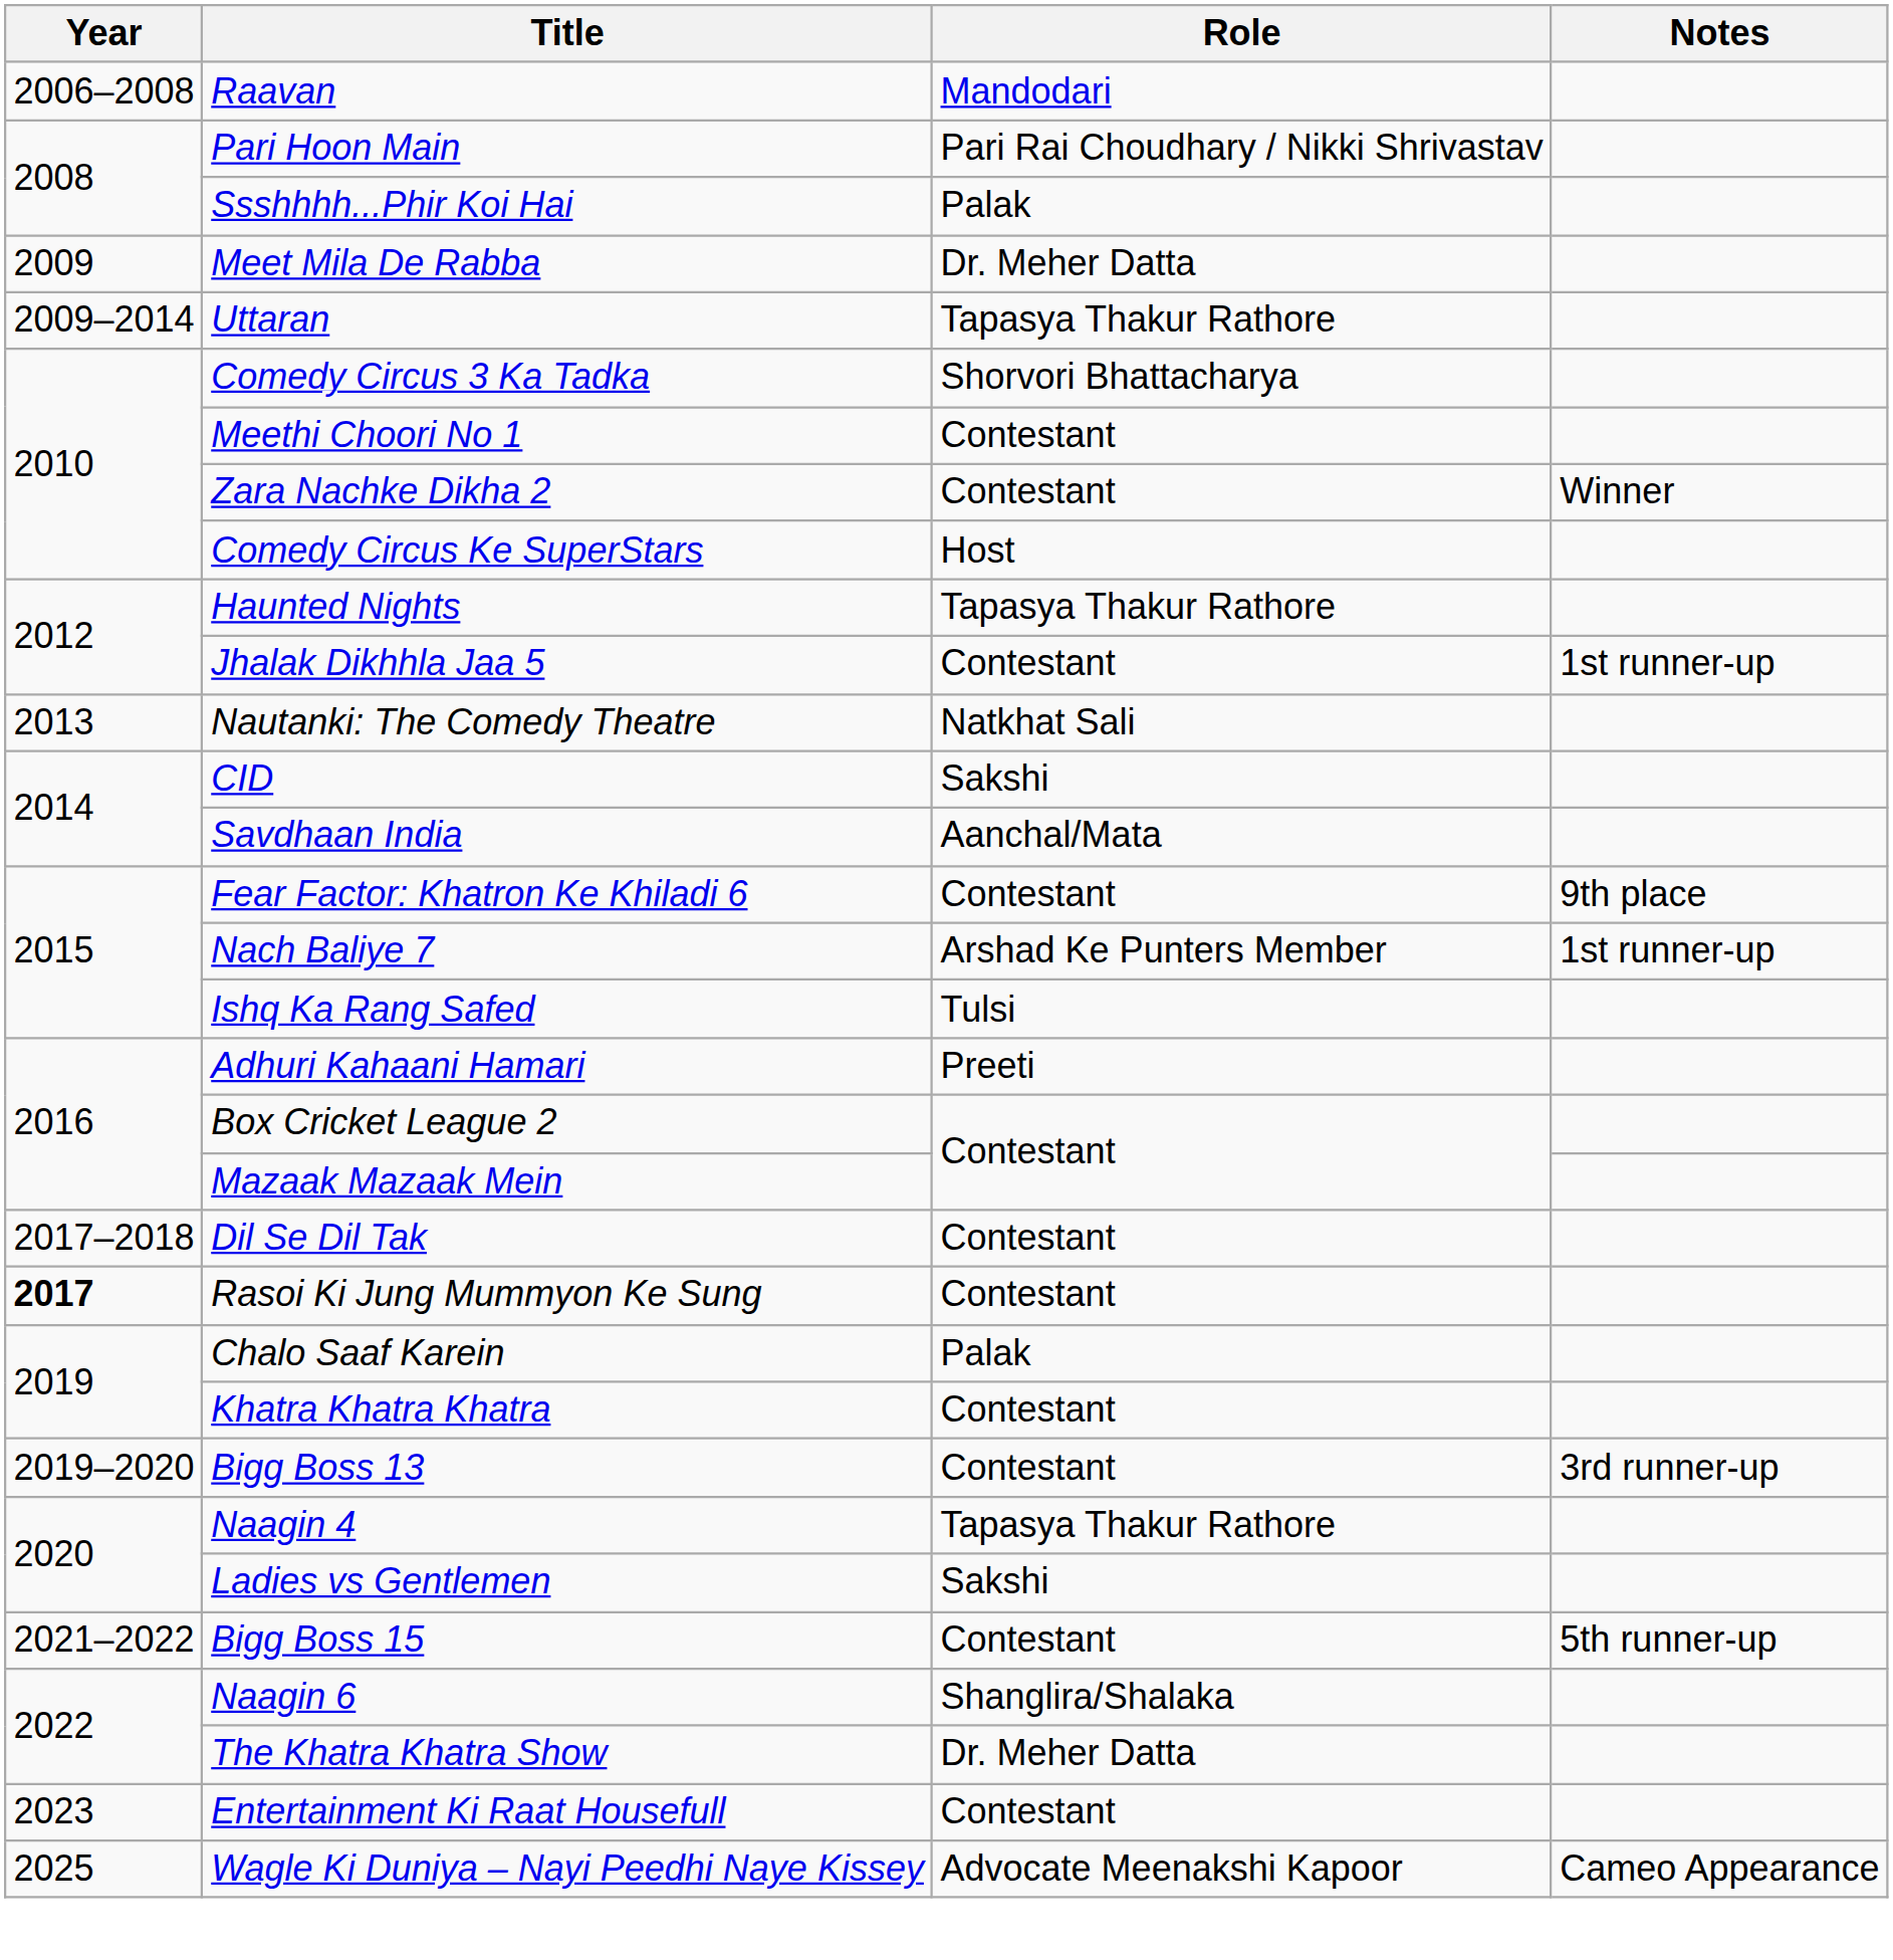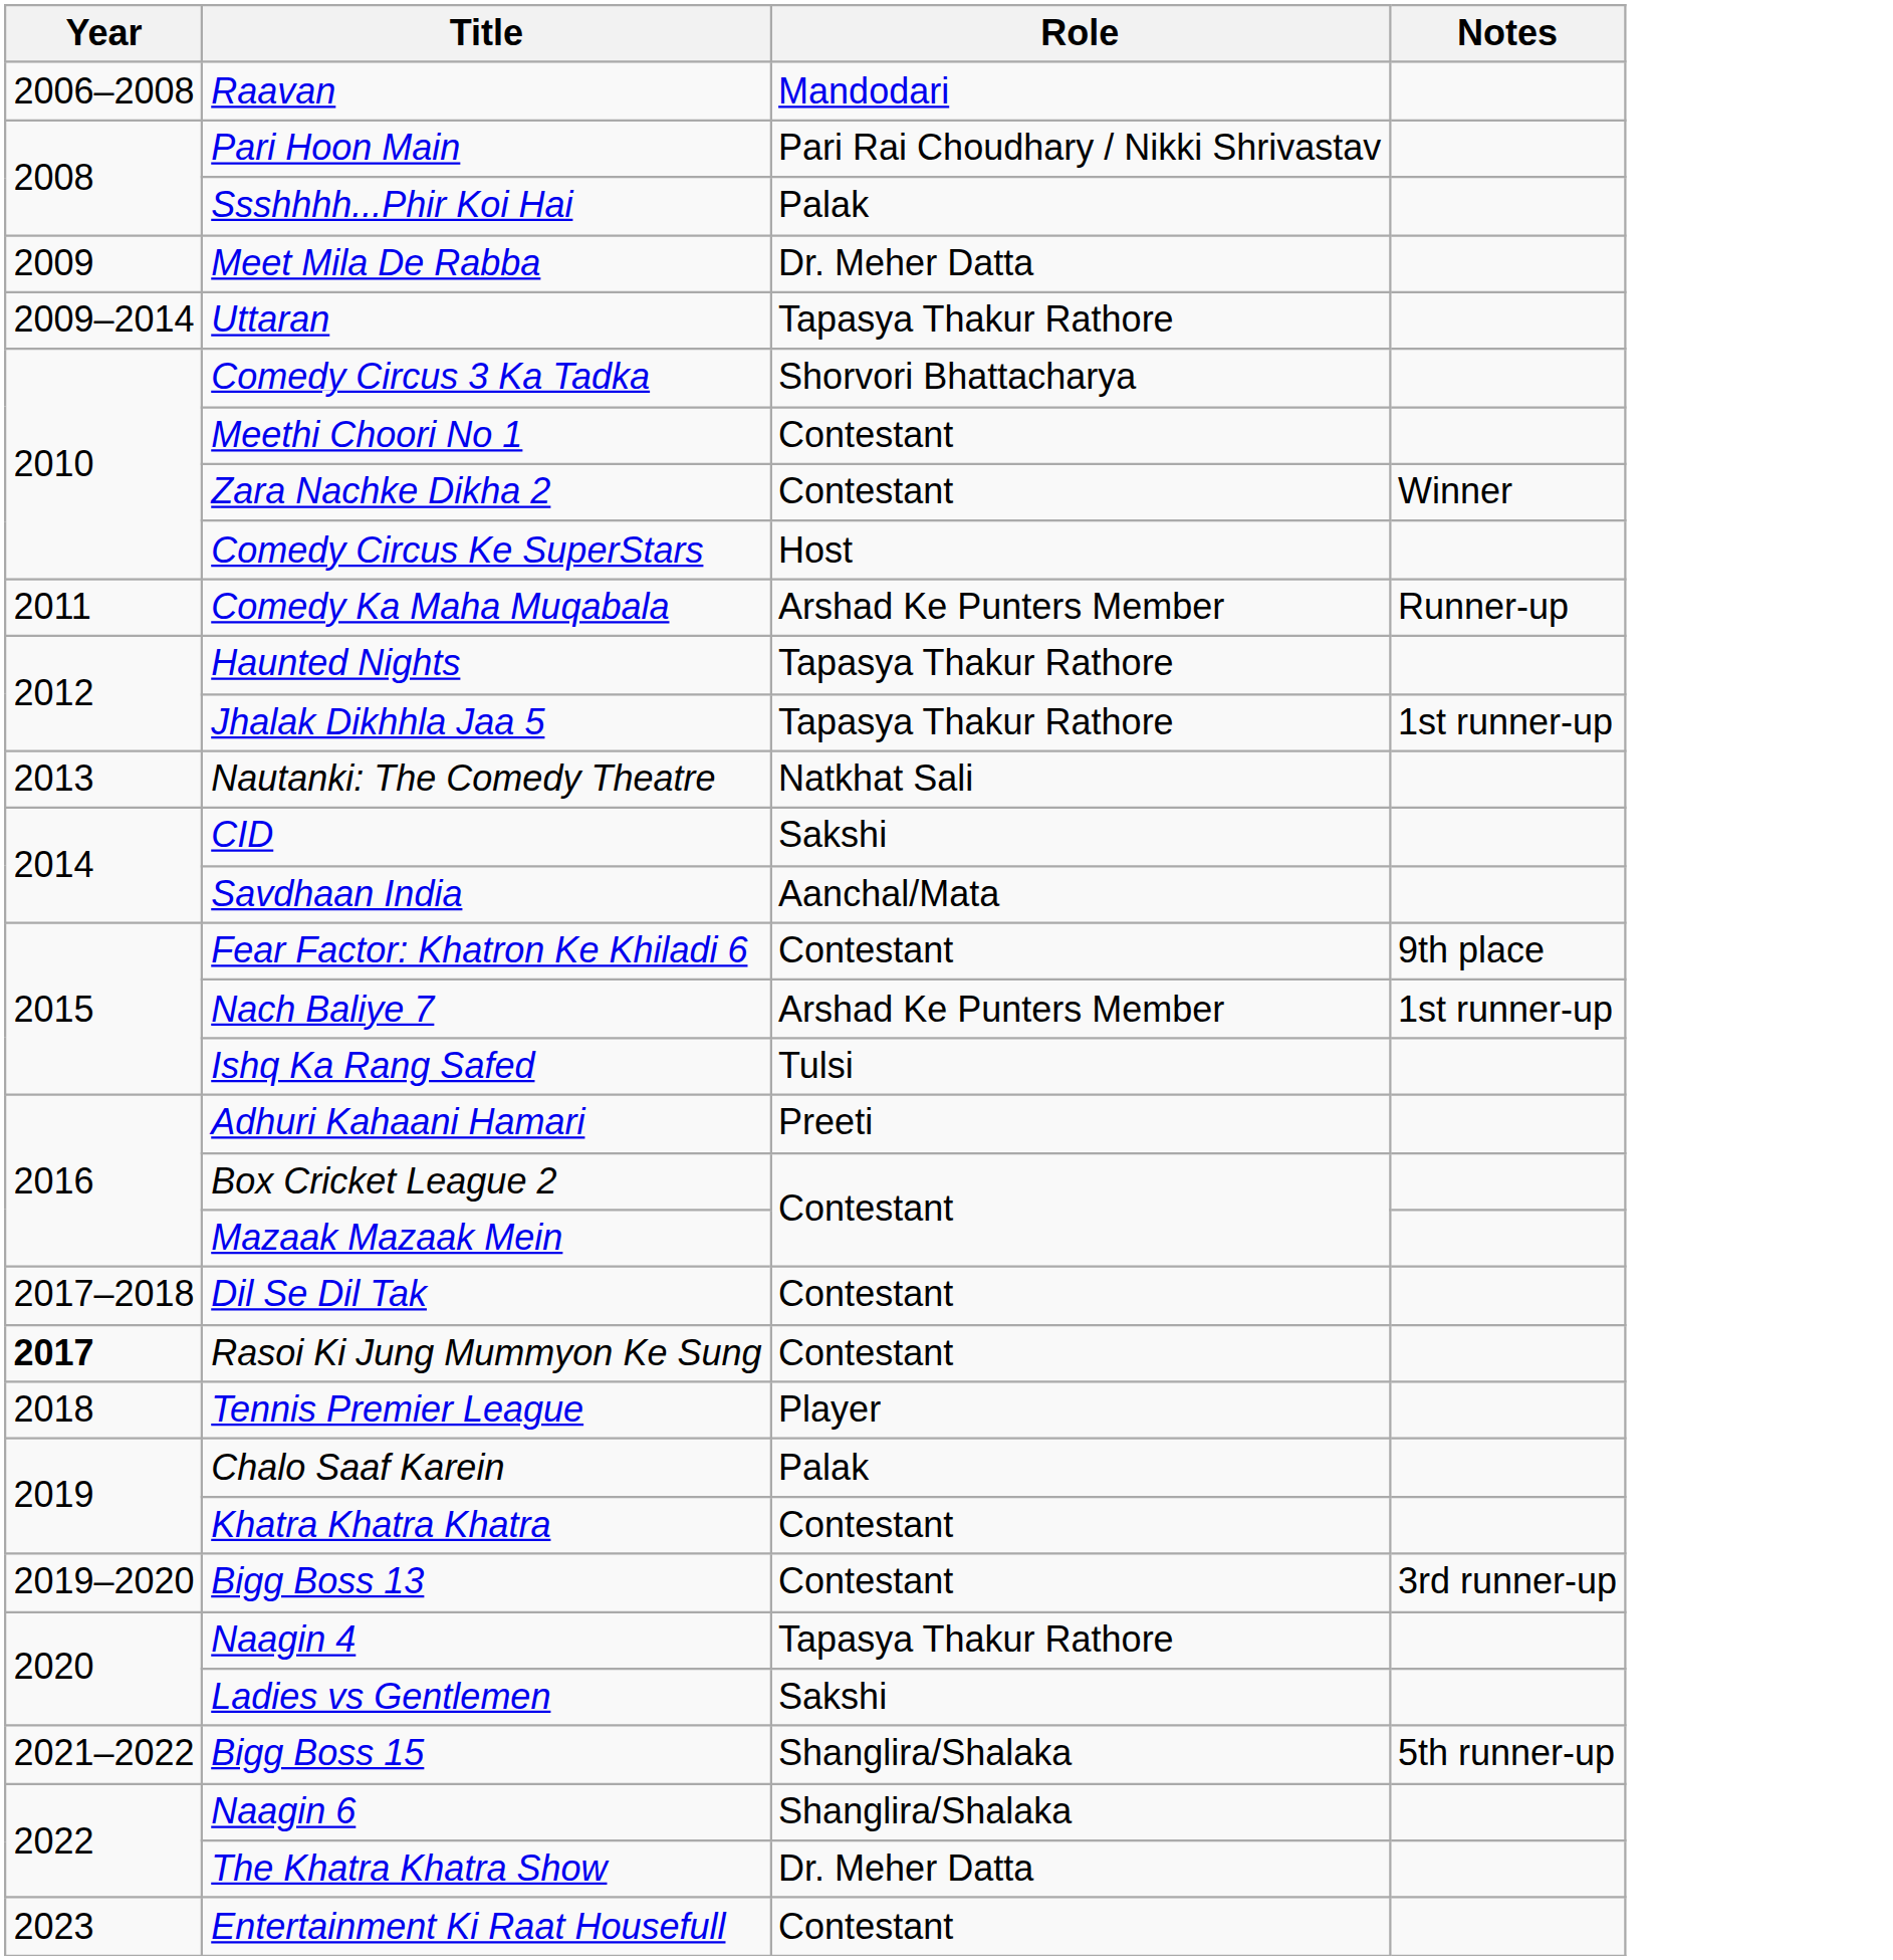+ row: 2011 | Comedy Ka Maha Muqabala | Arshad Ke Punters Member | Runner-up
Jhalak Dikhhla Jaa 5 | Role: Contestant -> Tapasya Thakur Rathore
+ row: 2018 | Tennis Premier League | Player
Bigg Boss 15 | Role: Contestant -> Shanglira/Shalaka
- row: 2025 | Wagle Ki Duniya – Nayi Peedhi Naye Kissey | Advocate Meenakshi Kapoor | Cameo Appearance
